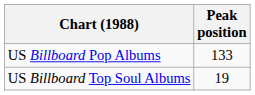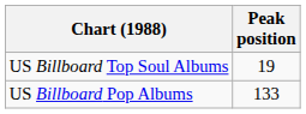rows swapped: US Billboard Pop Albums <-> US Billboard Top Soul Albums
